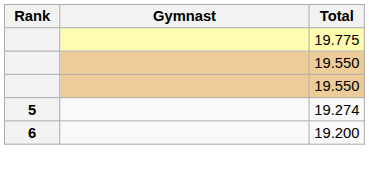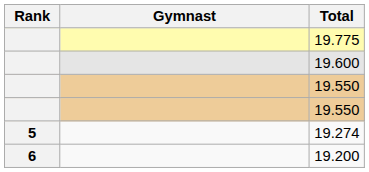+ row: 19.600
